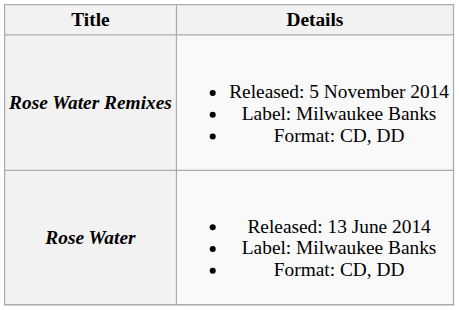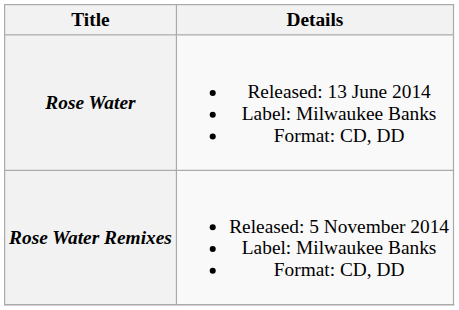rows swapped: Rose Water <-> Rose Water Remixes
